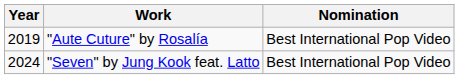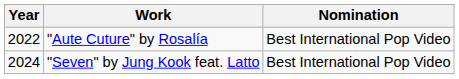"Aute Cuture" by Rosalía | Year: 2019 -> 2022
